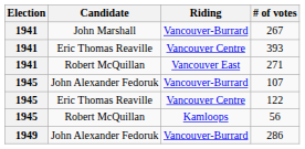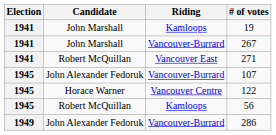+ row: 1941 | John Marshall | Kamloops | 19
- row: 1941 | Eric Thomas Reaville | Vancouver Centre | 393
122 | Candidate: Eric Thomas Reaville -> Horace Warner
